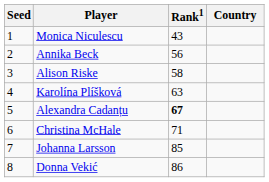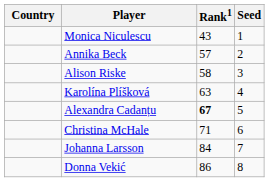columns swapped: Country <-> Seed
Annika Beck | Rank1: 56 -> 57
Johanna Larsson | Rank1: 85 -> 84
